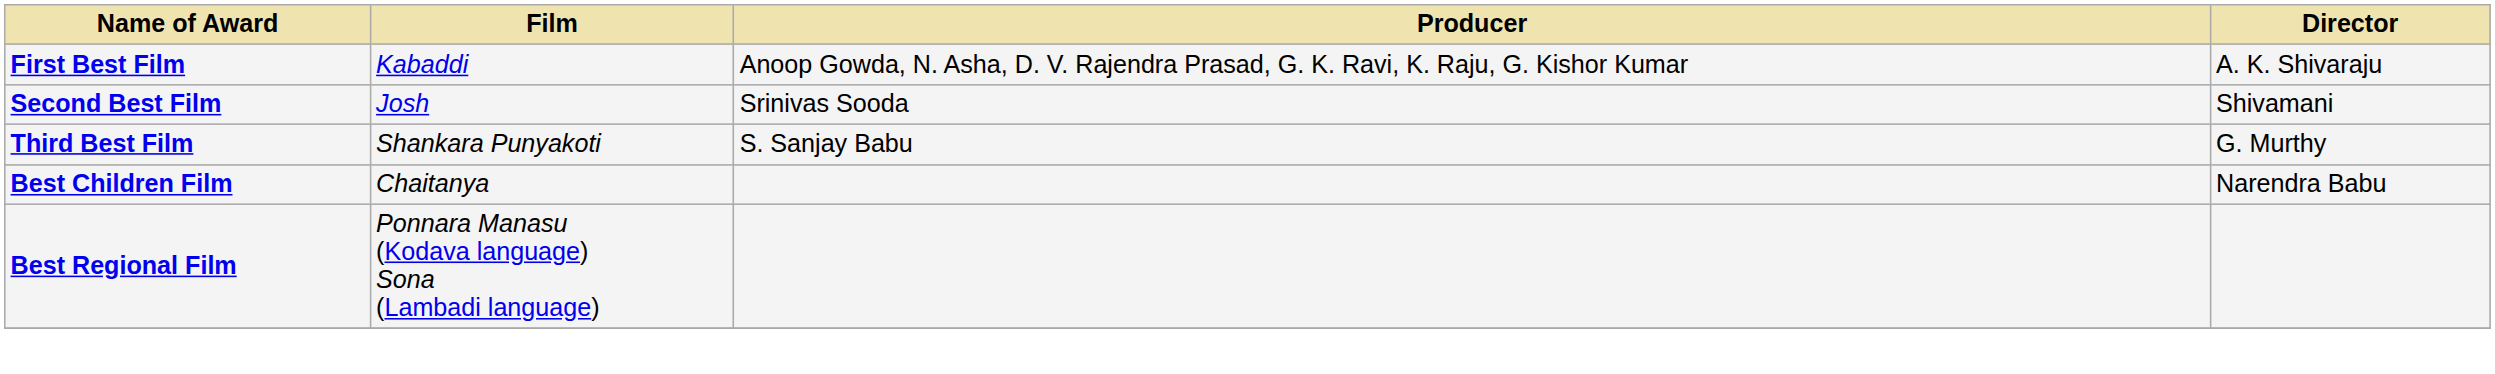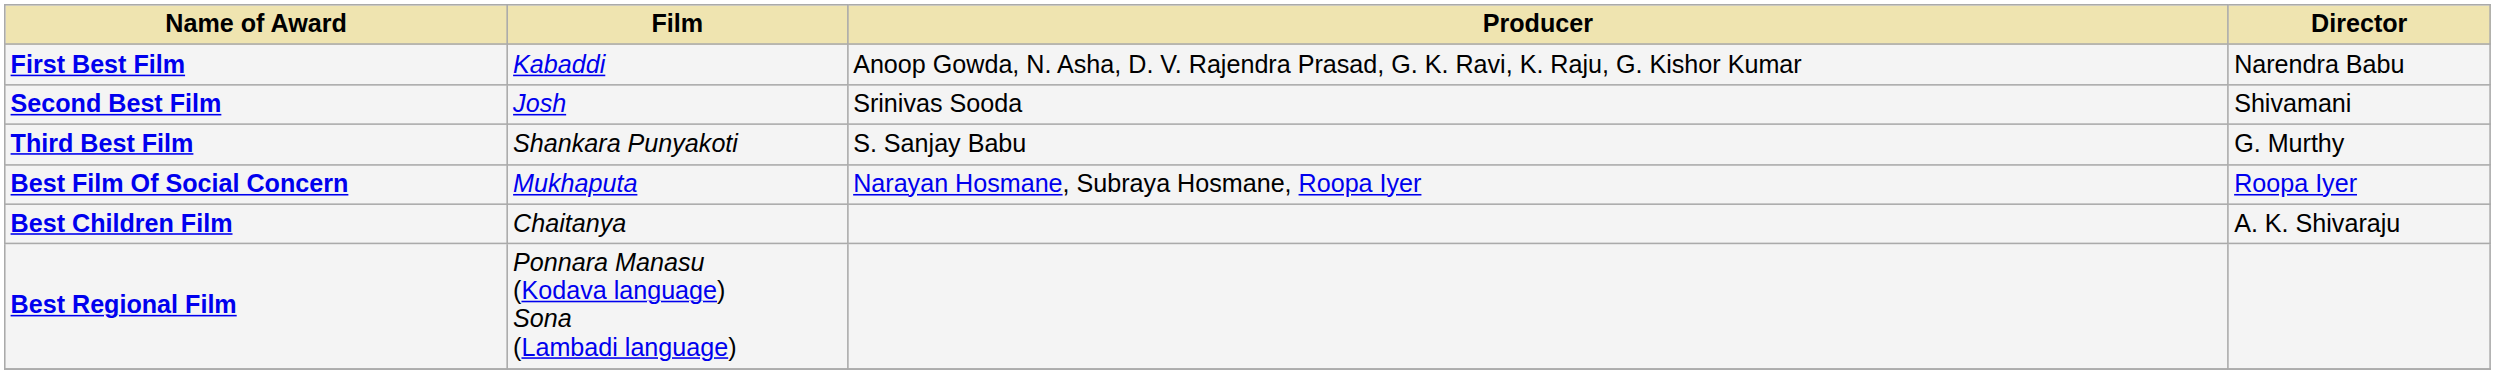First Best Film | Director: A. K. Shivaraju -> Narendra Babu
+ row: Best Film Of Social Concern | Mukhaputa | Narayan Hosmane, Subraya Hosmane, Roopa Iyer | Roopa Iyer
Best Children Film | Director: Narendra Babu -> A. K. Shivaraju
